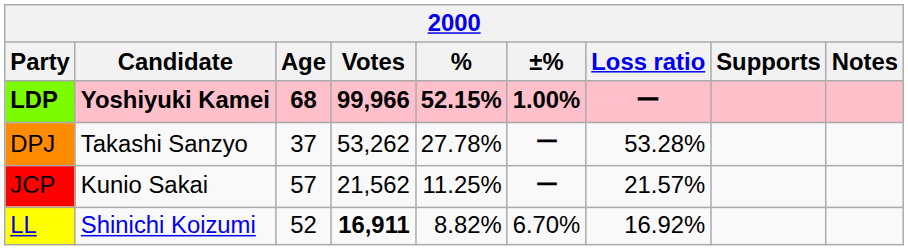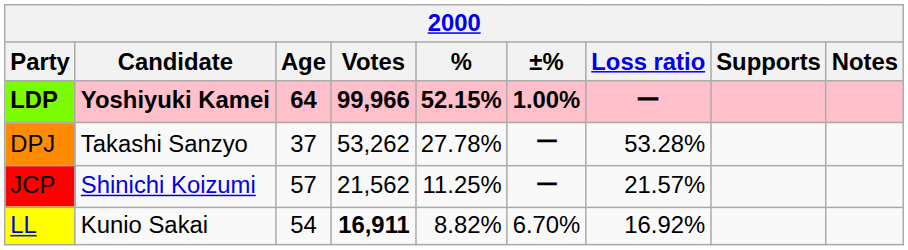LDP | Age: 68 -> 64
JCP | Candidate: Kunio Sakai -> Shinichi Koizumi
LL | Candidate: Shinichi Koizumi -> Kunio Sakai
LL | Age: 52 -> 54
